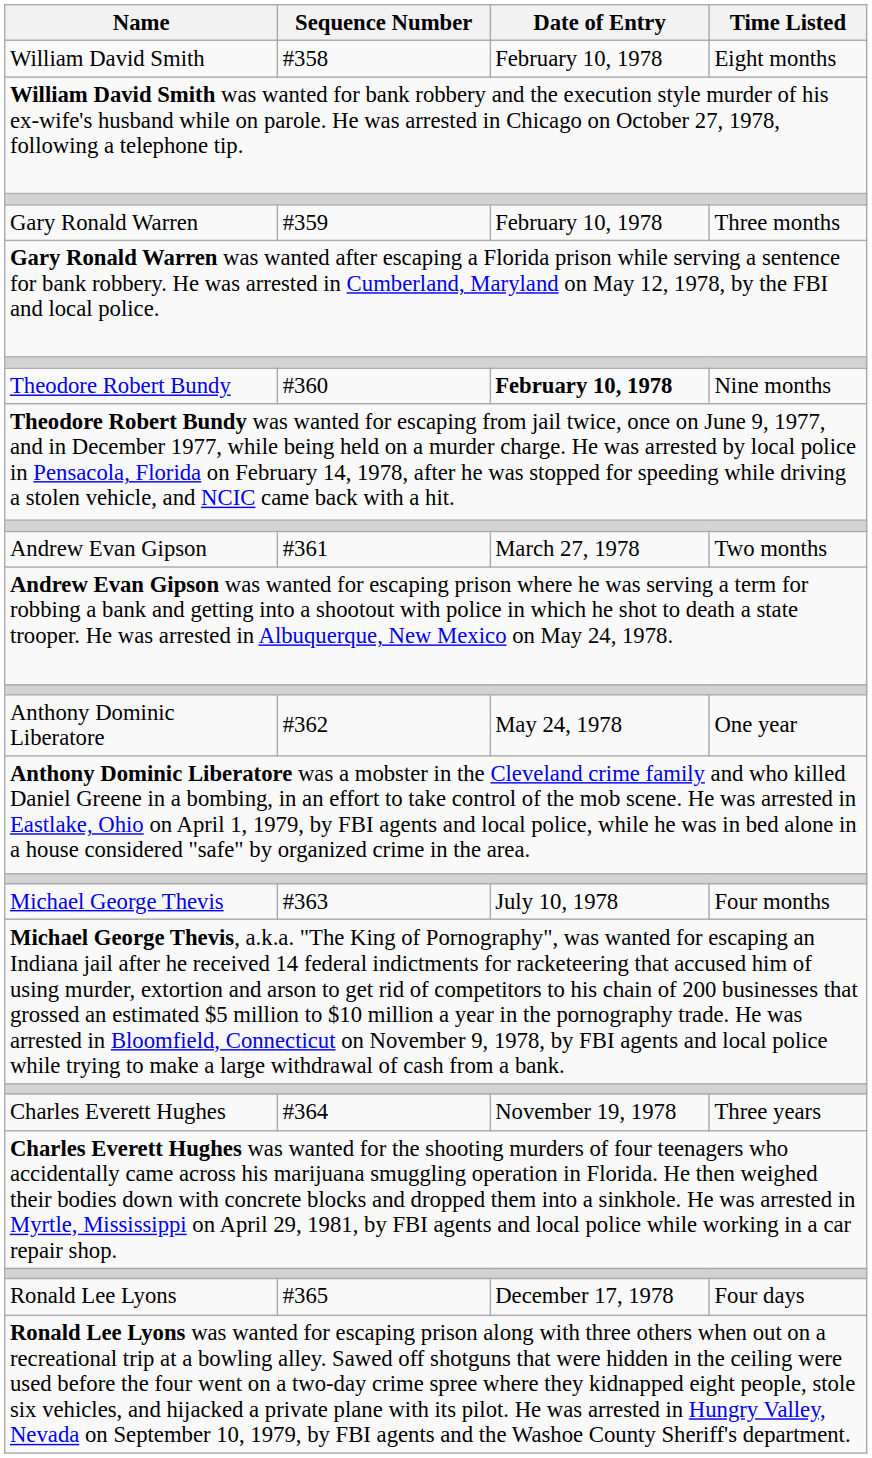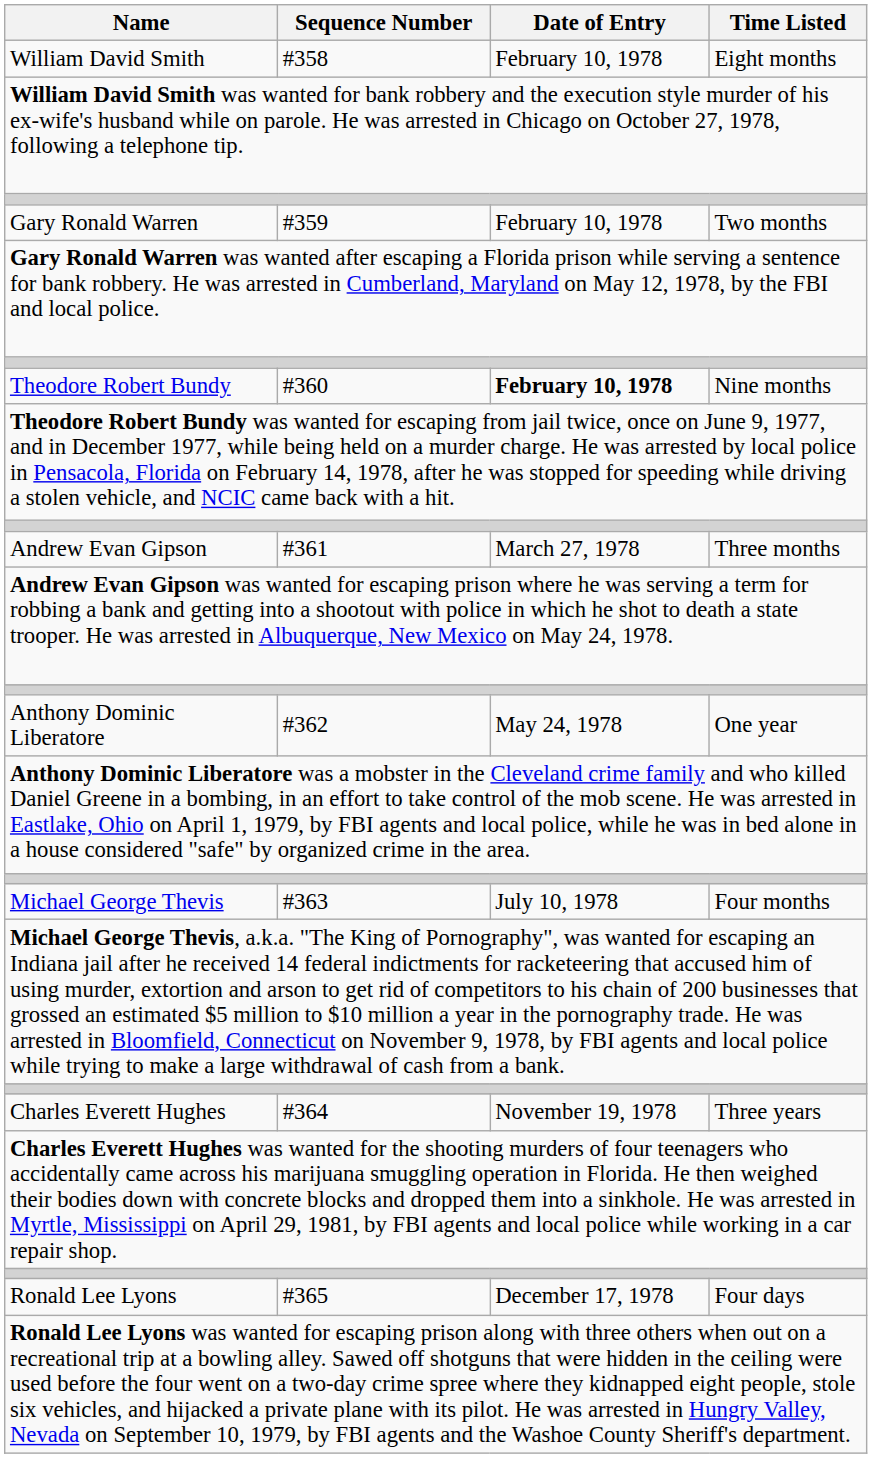Gary Ronald Warren | Time Listed: Three months -> Two months
Andrew Evan Gipson | Time Listed: Two months -> Three months
